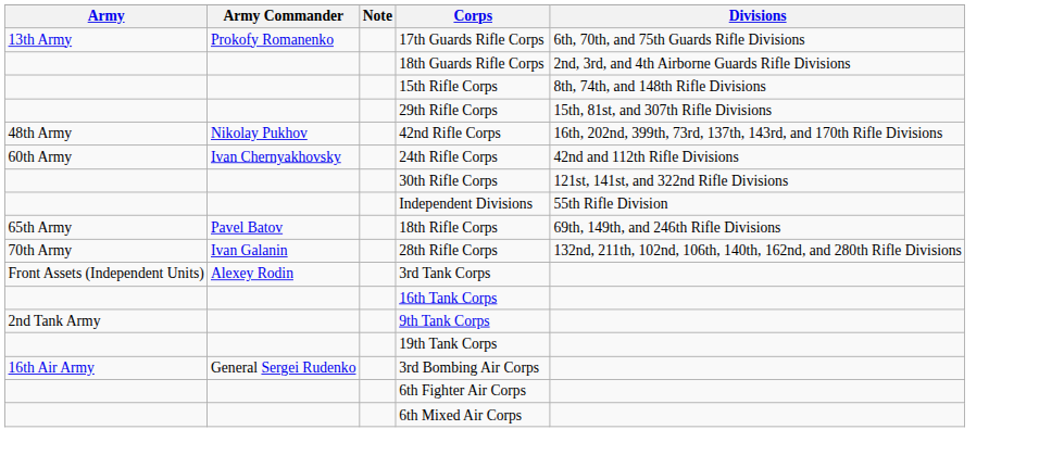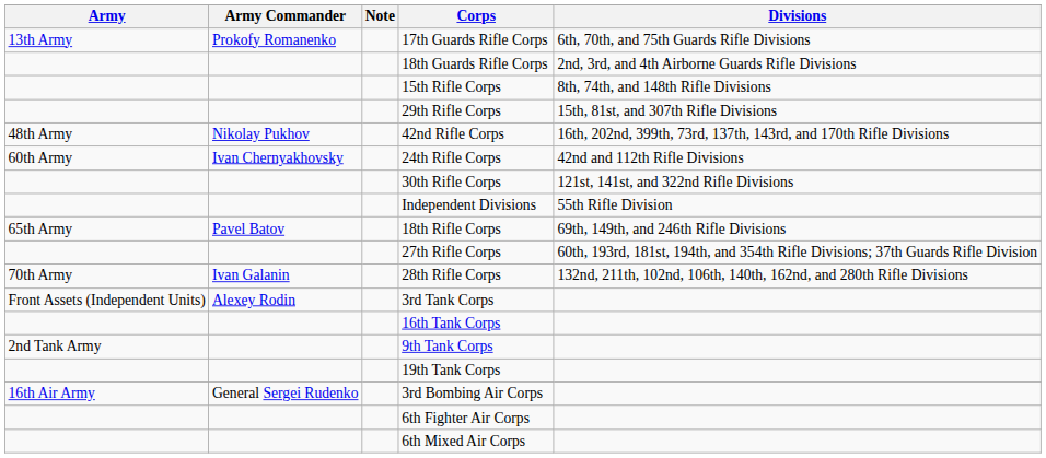+ row: 27th Rifle Corps | 60th, 193rd, 181st, 194th, and 354th Rifle Divisions; 37th Guards Rifle Division
